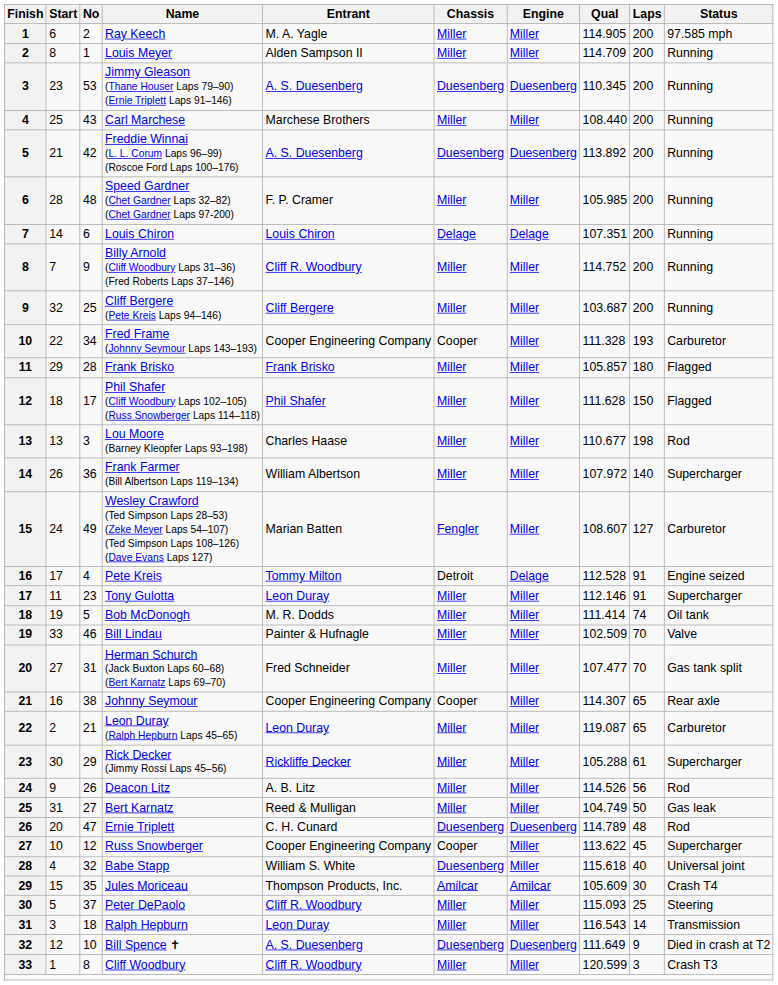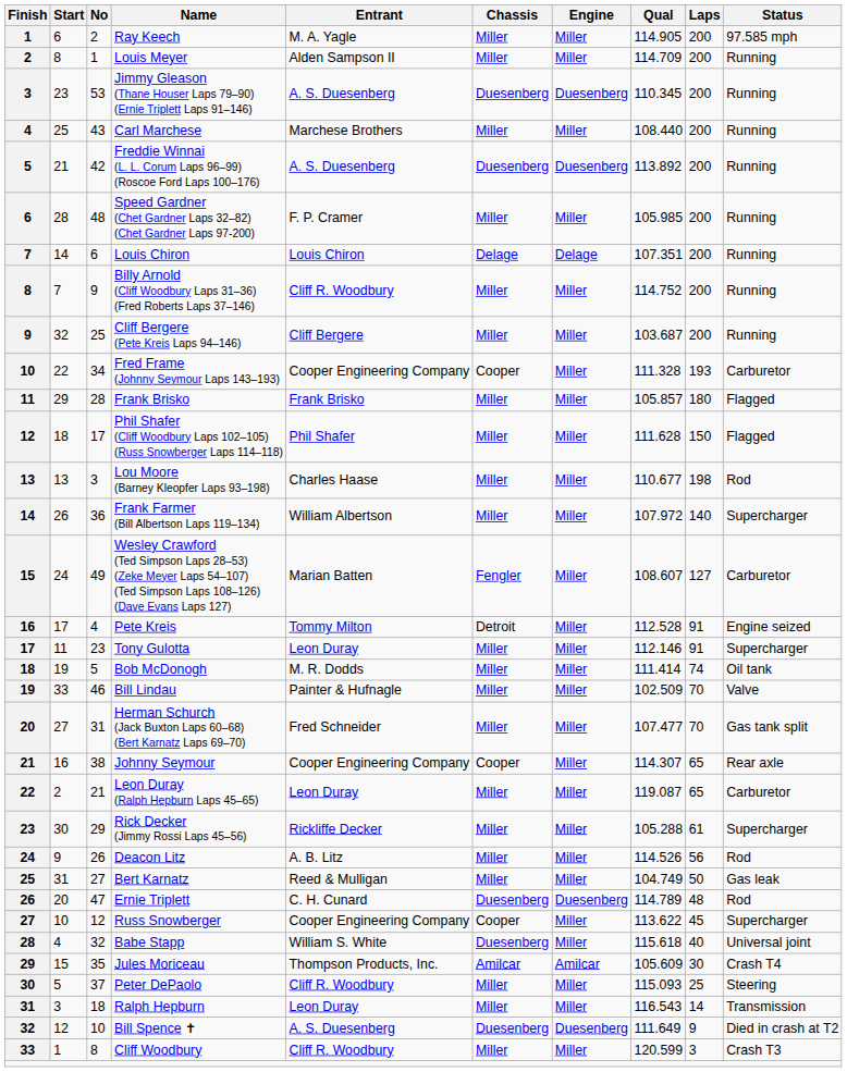Pete Kreis | Engine: Delage -> Miller
